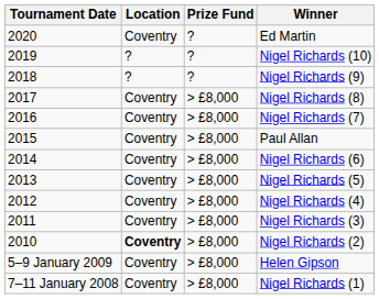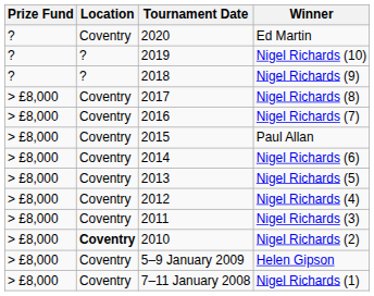columns swapped: Tournament Date <-> Prize Fund
